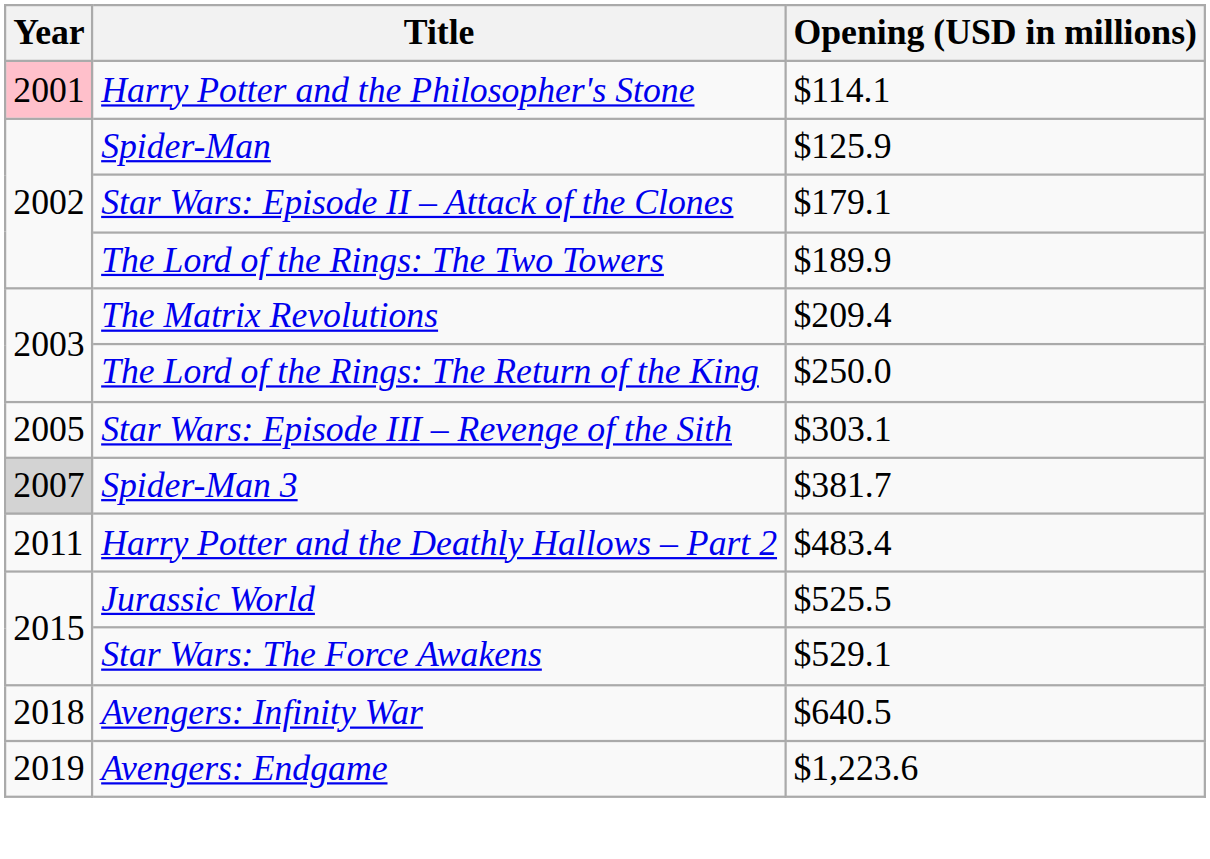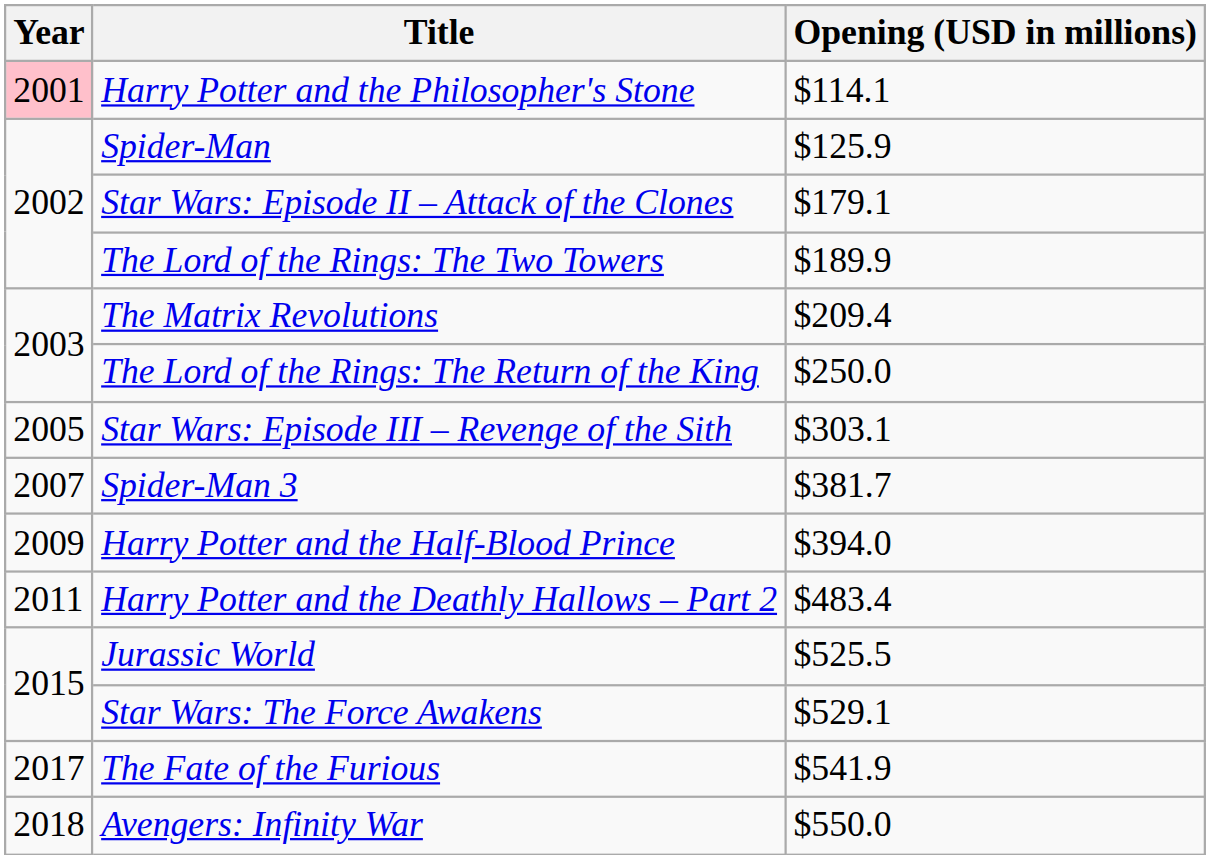Spider-Man 3 | Year: lightgrey background -> no background
+ row: 2009 | Harry Potter and the Half-Blood Prince | $394.0
+ row: 2017 | The Fate of the Furious | $541.9
Avengers: Infinity War | Opening (USD in millions): $640.5 -> $550.0
- row: 2019 | Avengers: Endgame | $1,223.6
